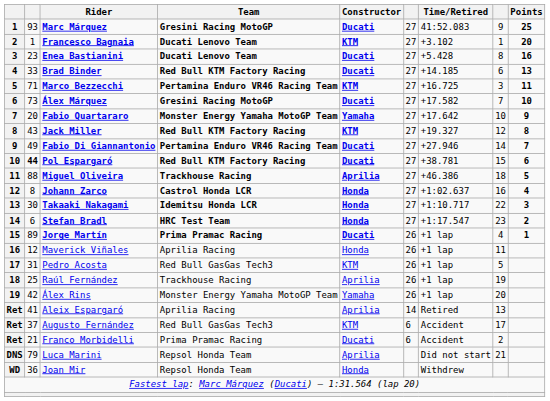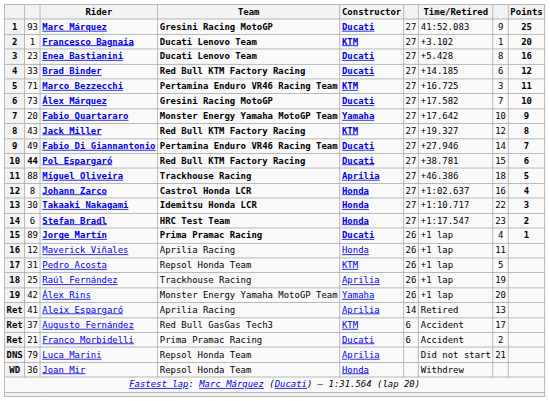Brad Binder | Points: 13 -> 12
Pedro Acosta | Team: Red Bull GasGas Tech3 -> Repsol Honda Team
